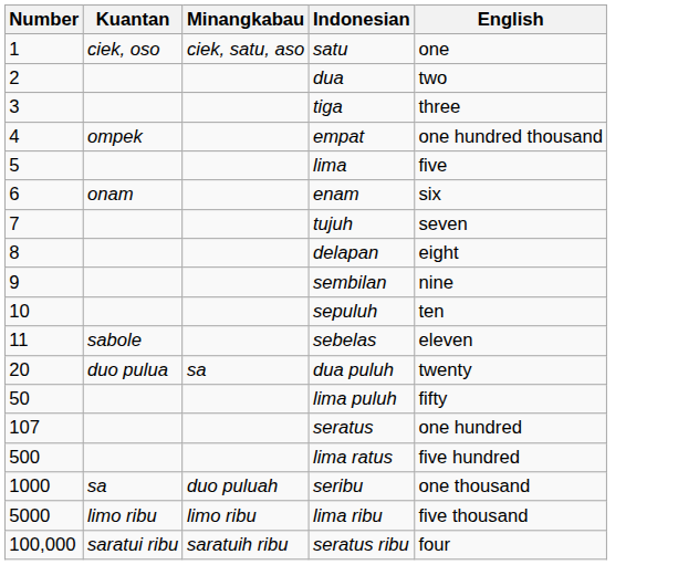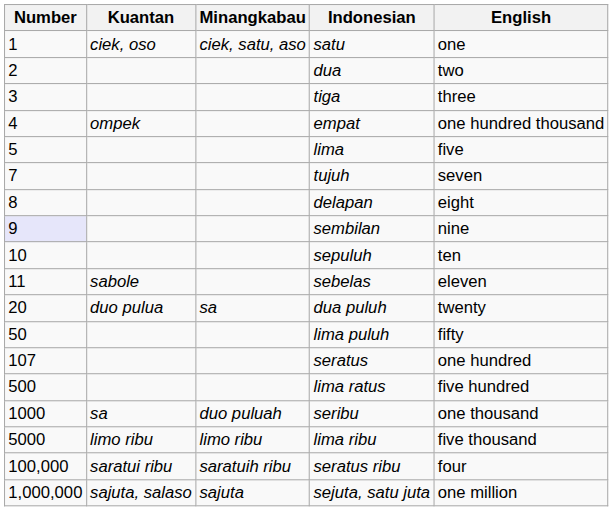- row: 6 | onam | enam | six
sembilan | Number: no background -> lavender background
+ row: 1,000,000 | sajuta, salaso | sajuta | sejuta, satu juta | one million
